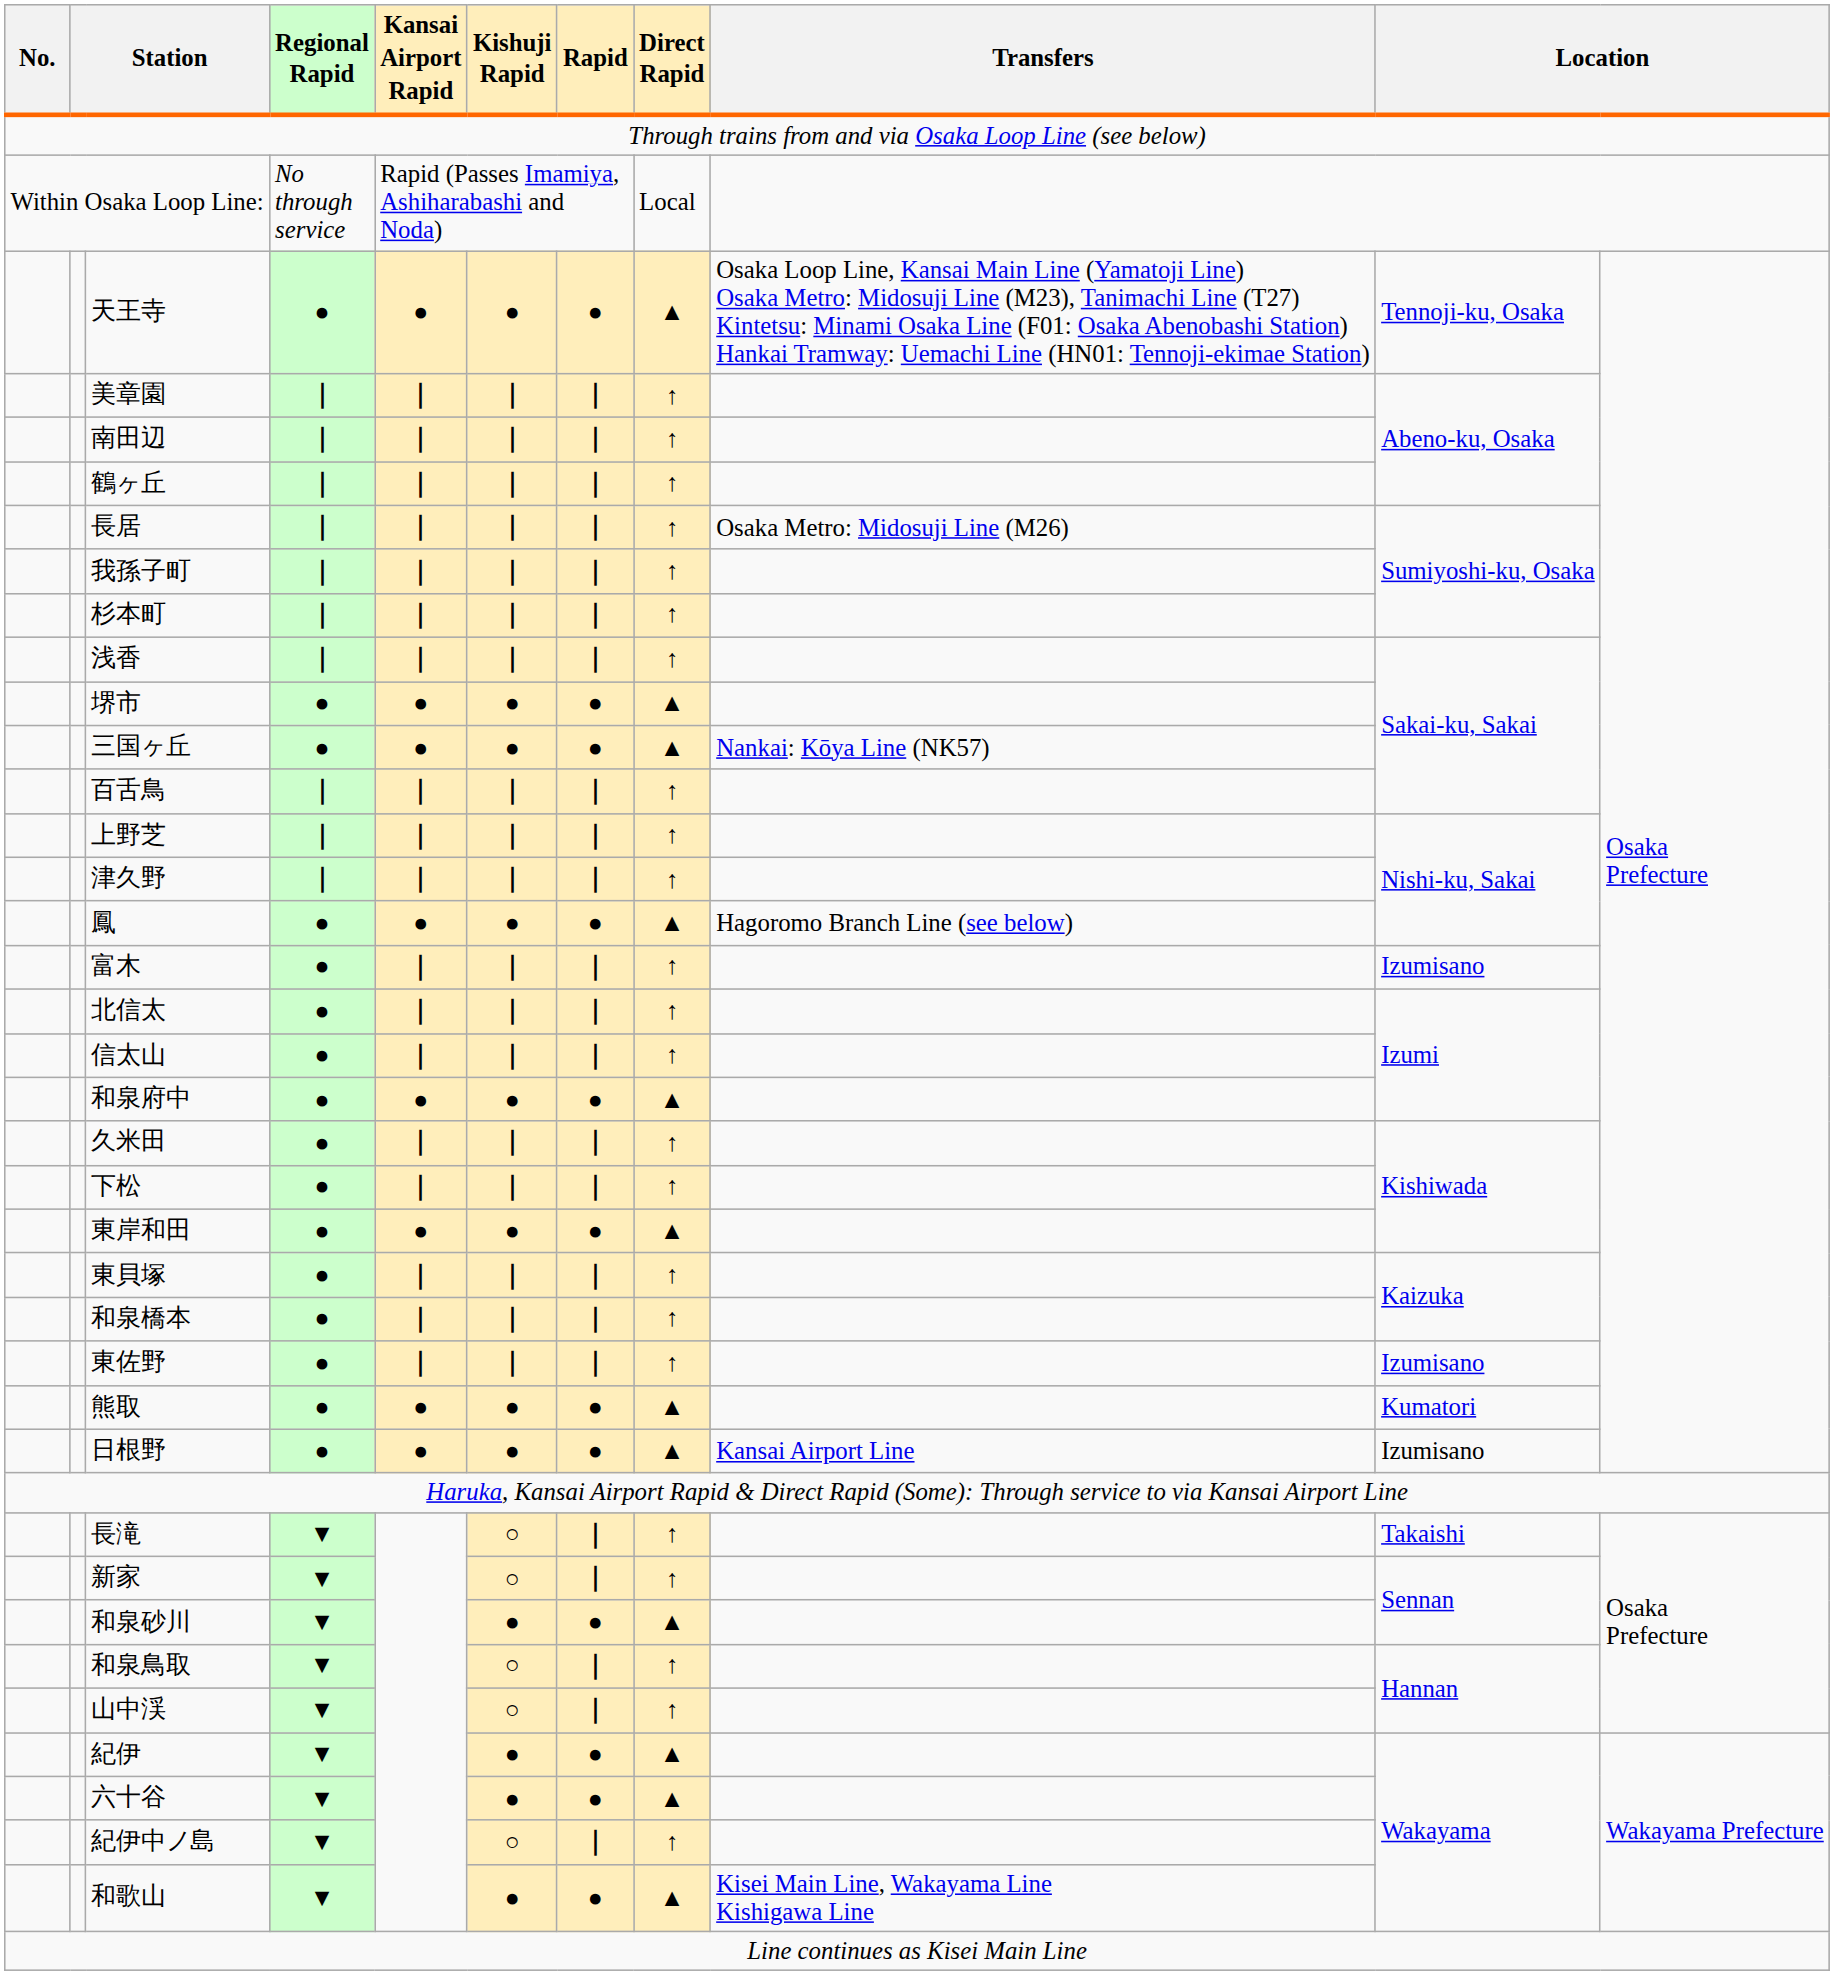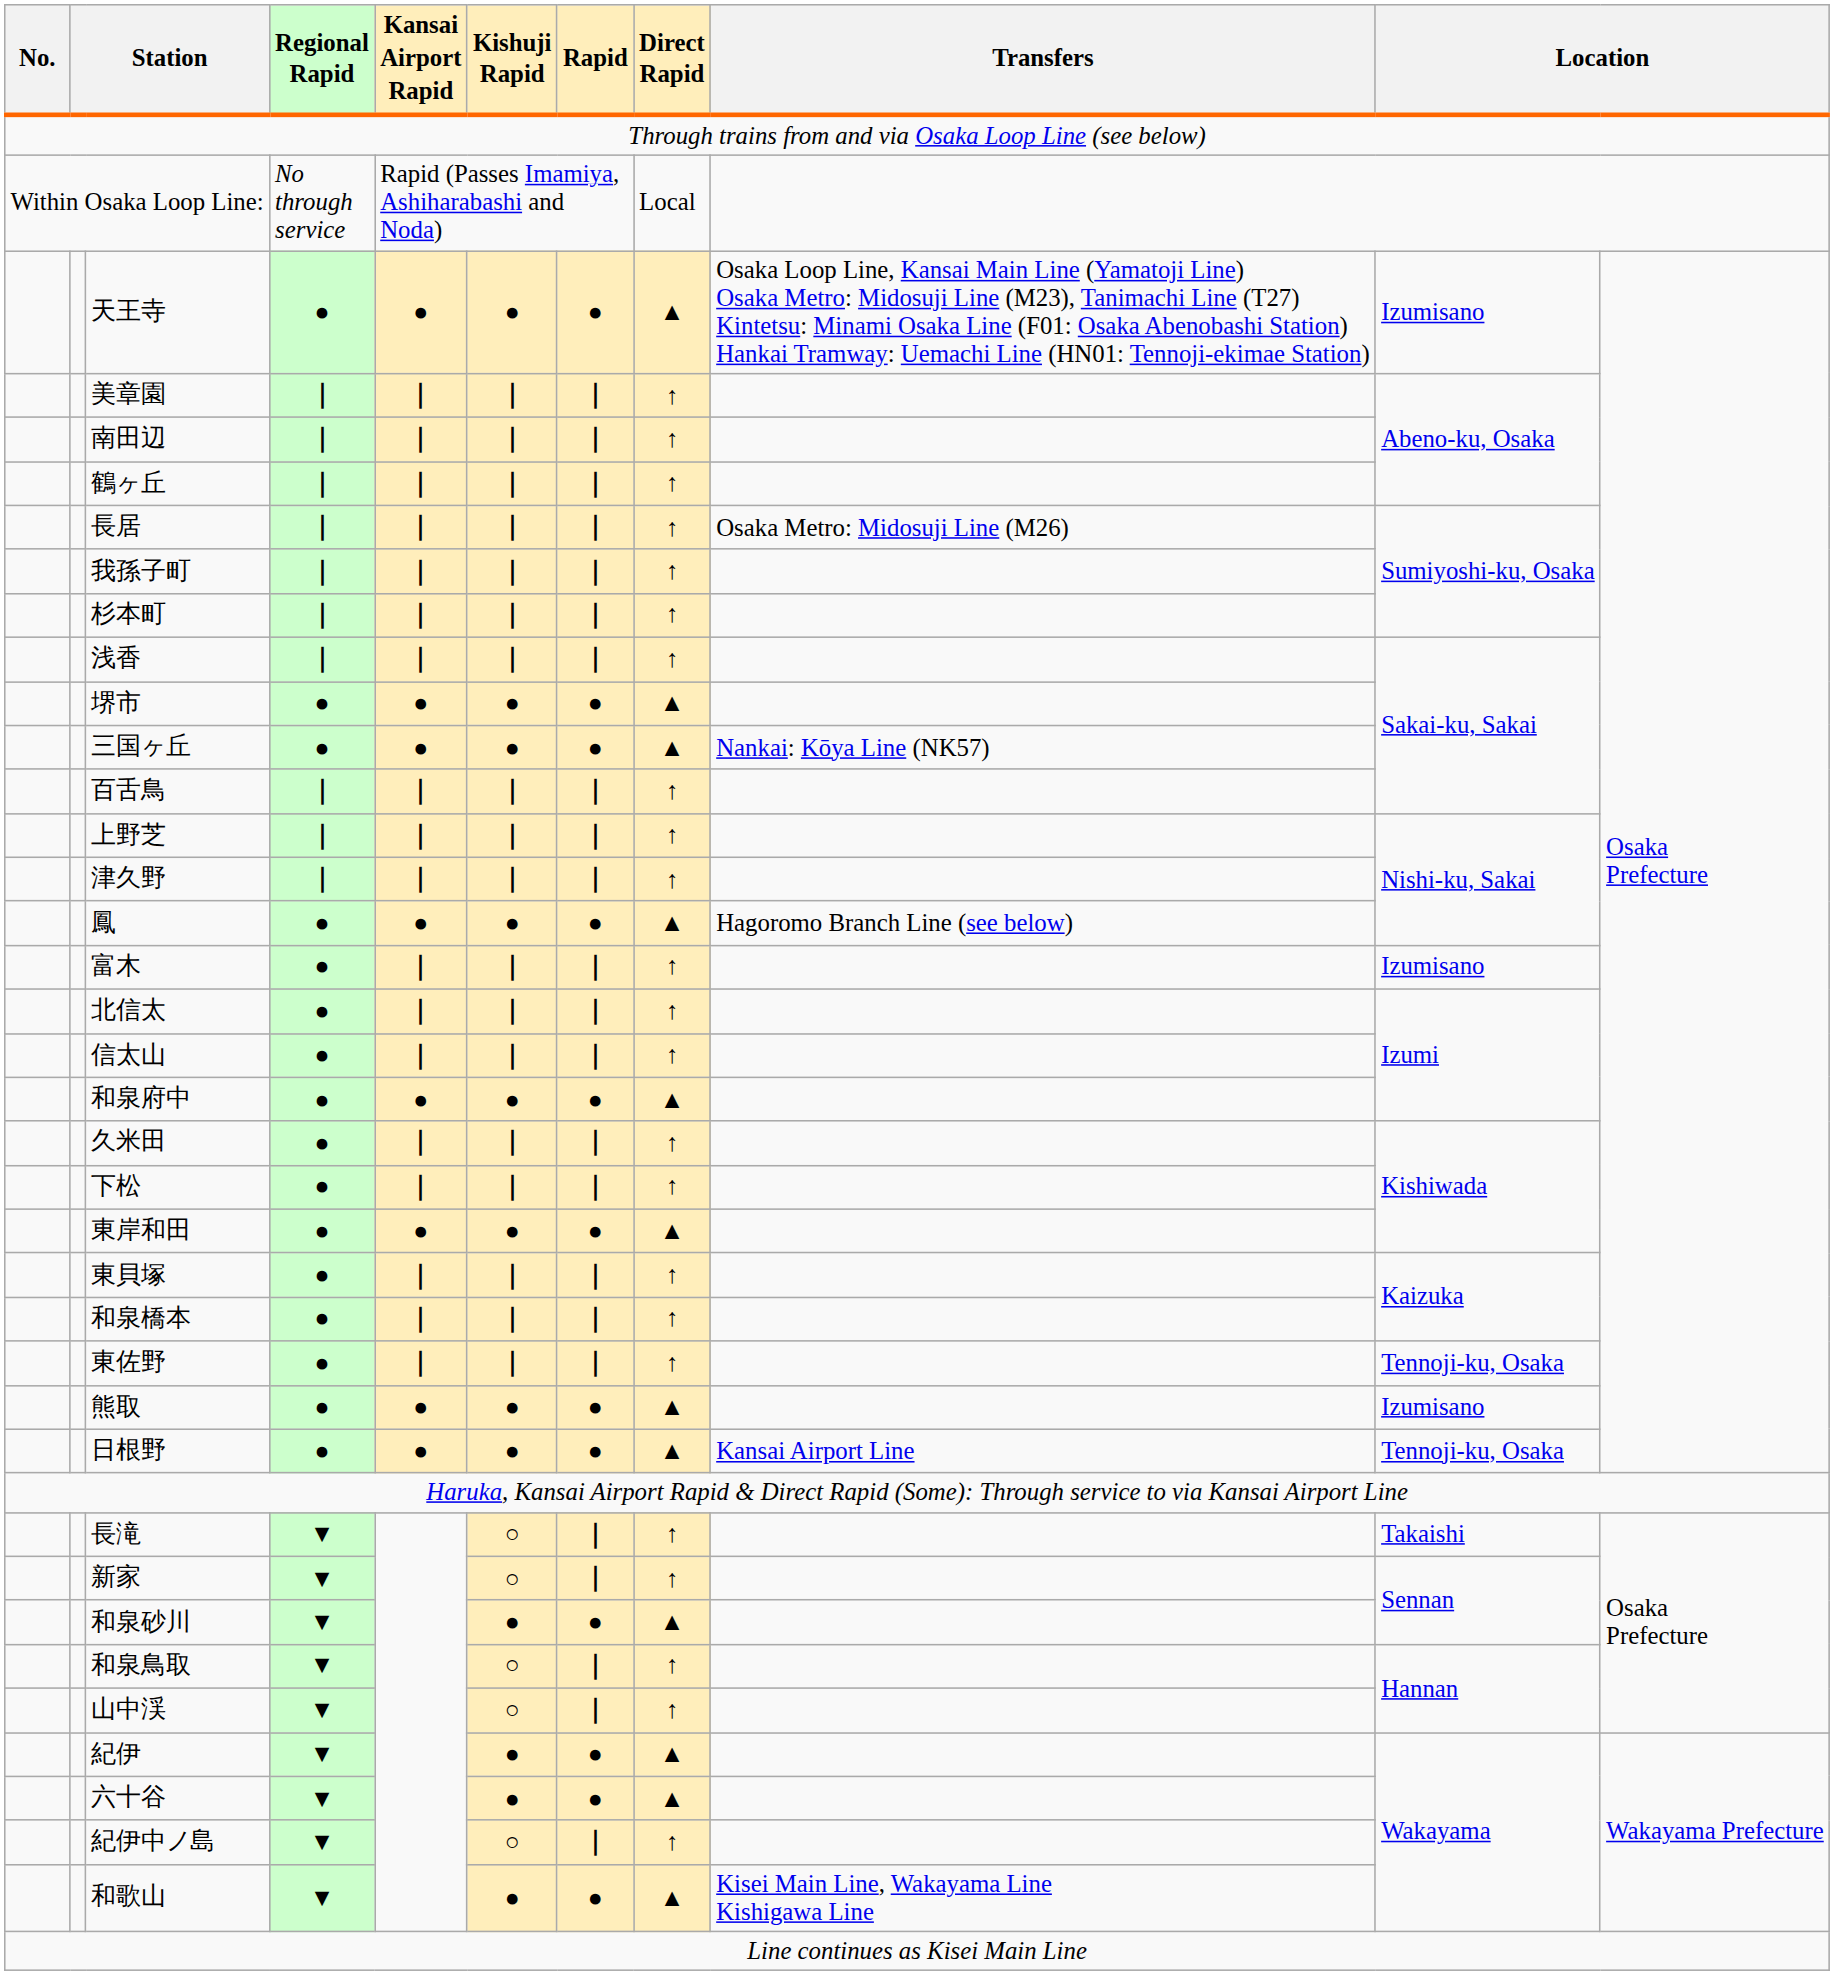天王寺 | column 10: Tennoji-ku, Osaka -> Izumisano
東佐野 | column 10: Izumisano -> Tennoji-ku, Osaka
熊取 | column 10: Kumatori -> Izumisano
日根野 | column 10: Izumisano -> Tennoji-ku, Osaka
